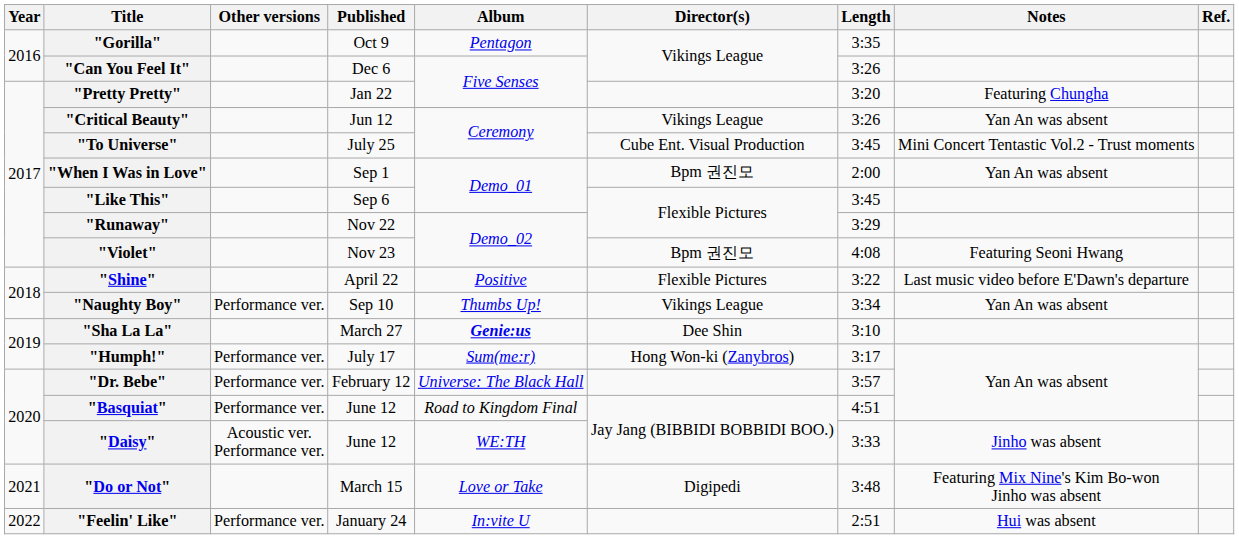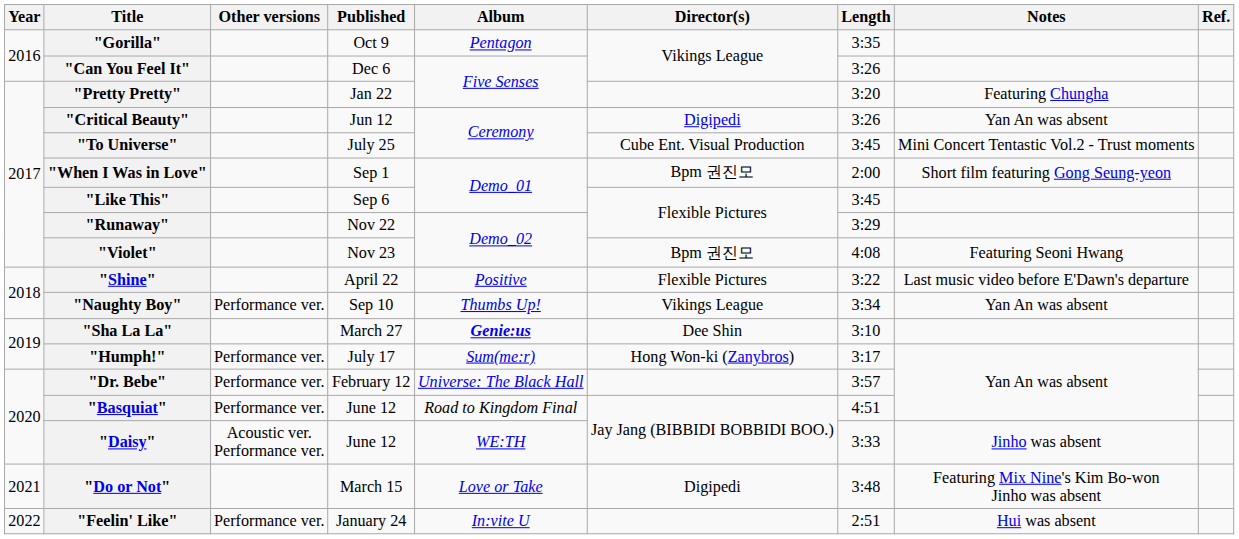"Critical Beauty" | Director(s): Vikings League -> Digipedi
"When I Was in Love" | Notes: Yan An was absent -> Short film featuring Gong Seung-yeon
